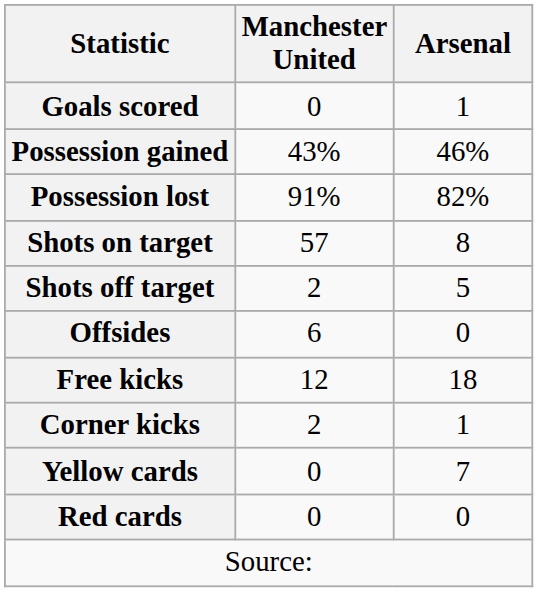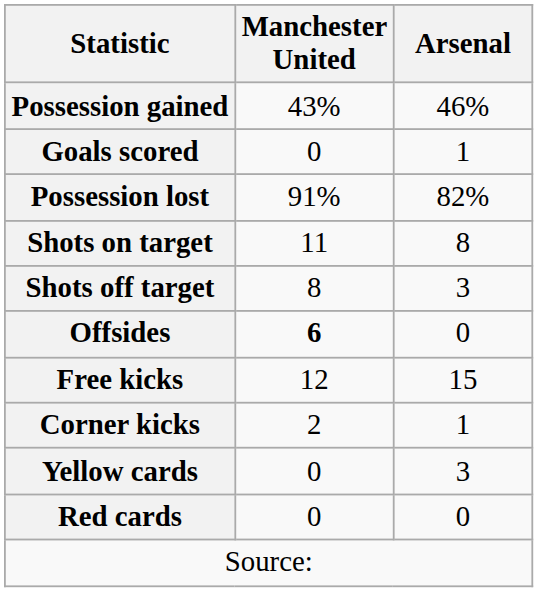rows swapped: Goals scored <-> Possession gained
Shots on target | Manchester United: 57 -> 11
Shots off target | Manchester United: 2 -> 8
Shots off target | Arsenal: 5 -> 3
Offsides | Manchester United: normal -> bold
Free kicks | Arsenal: 18 -> 15
Yellow cards | Arsenal: 7 -> 3
